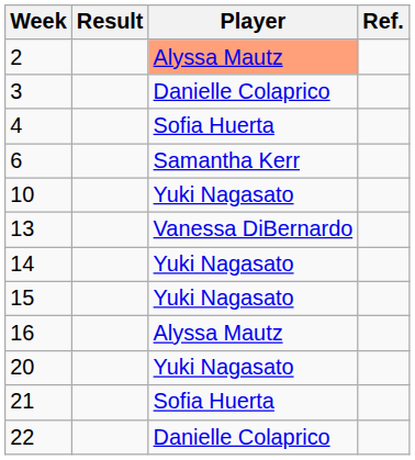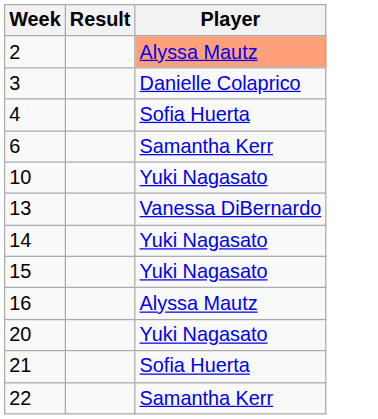- column: Ref.
22 | Player: Danielle Colaprico -> Samantha Kerr
